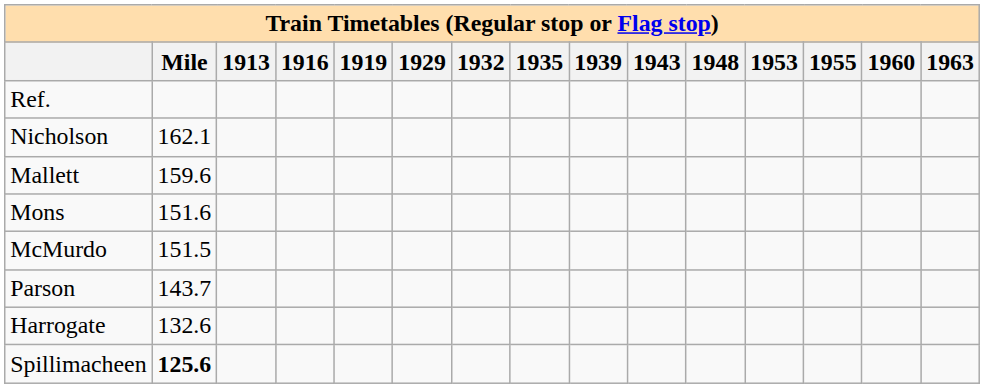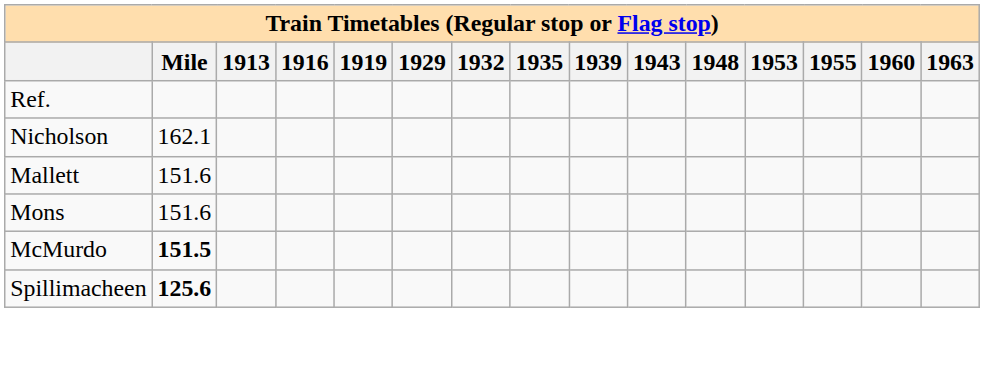Mallett | Mile: 159.6 -> 151.6
McMurdo | Mile: normal -> bold
- row: Parson | 143.7
- row: Harrogate | 132.6
